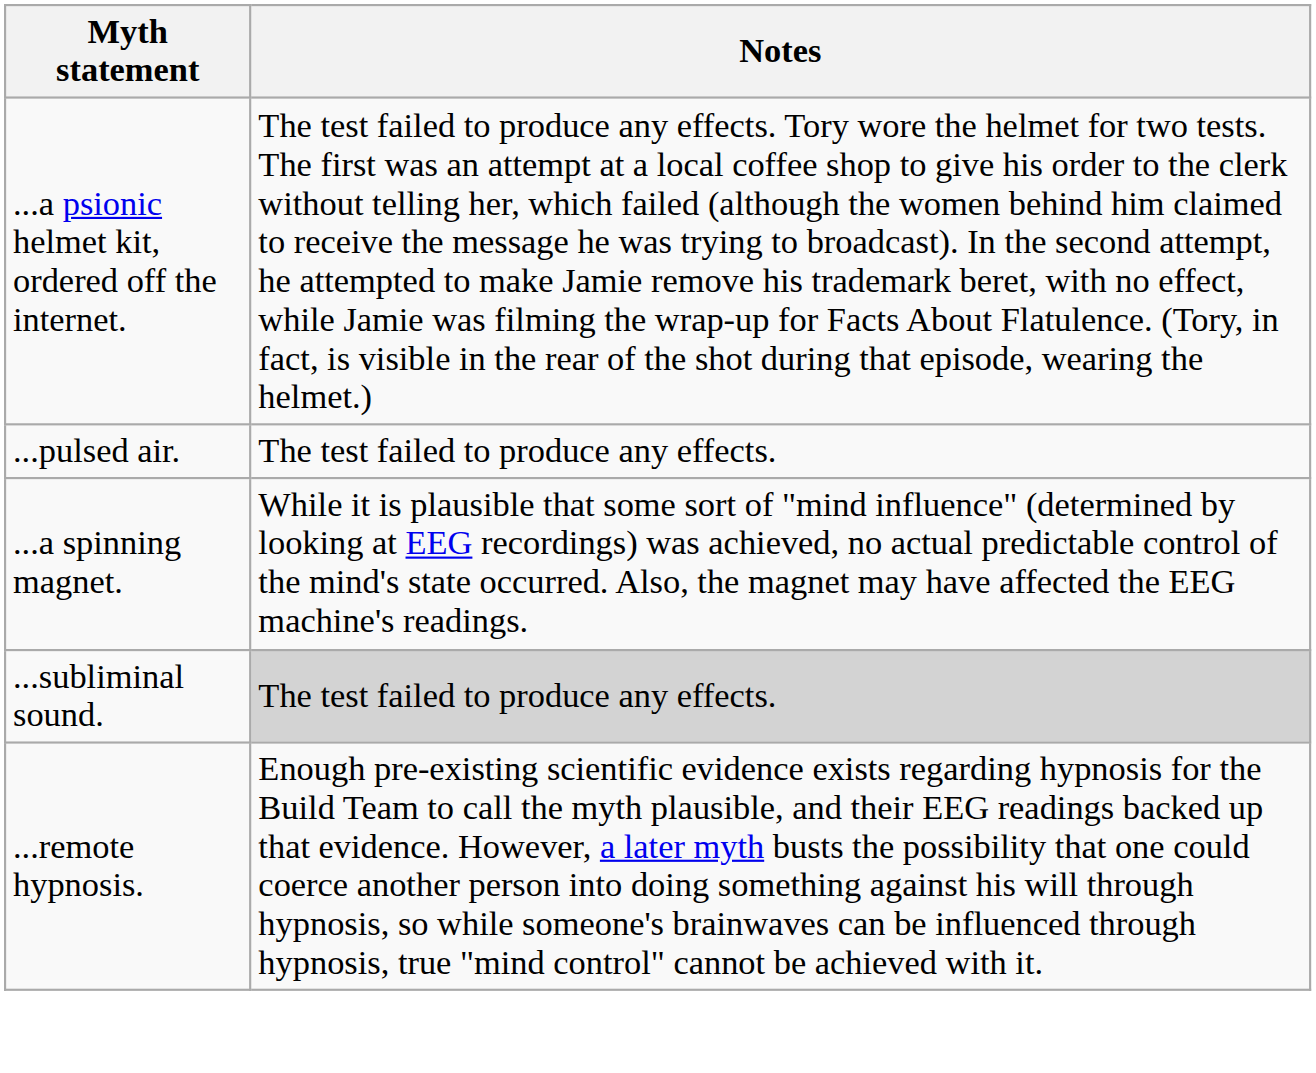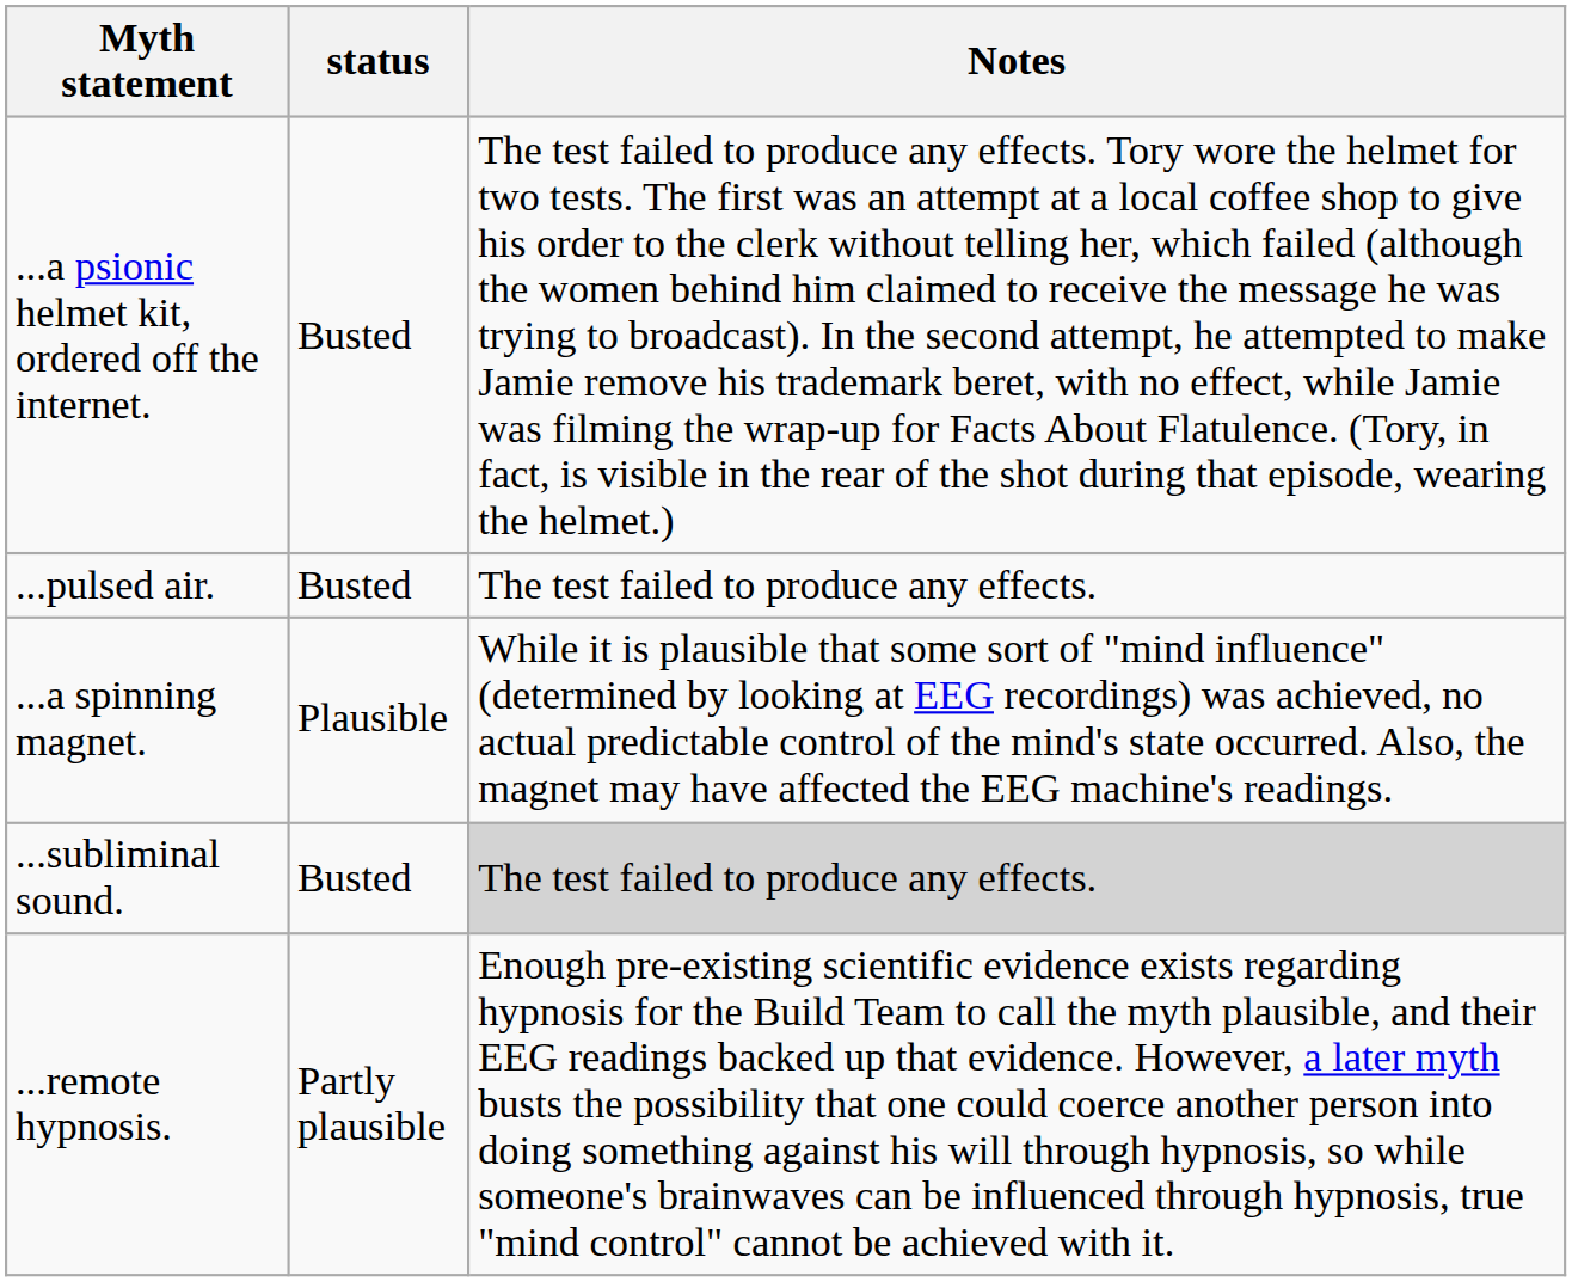+ column: status | Busted | Busted | Plausible | Busted | Partly plausible
